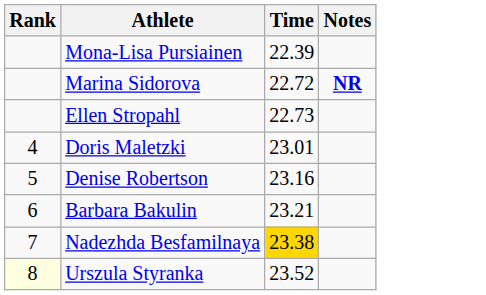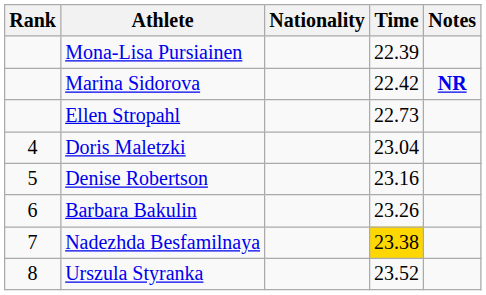+ column: Nationality
Marina Sidorova | Time: 22.72 -> 22.42
Doris Maletzki | Time: 23.01 -> 23.04
Barbara Bakulin | Time: 23.21 -> 23.26
Urszula Styranka | Rank: lightyellow background -> no background
